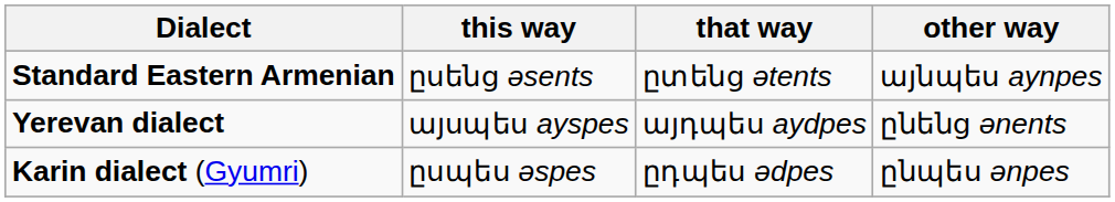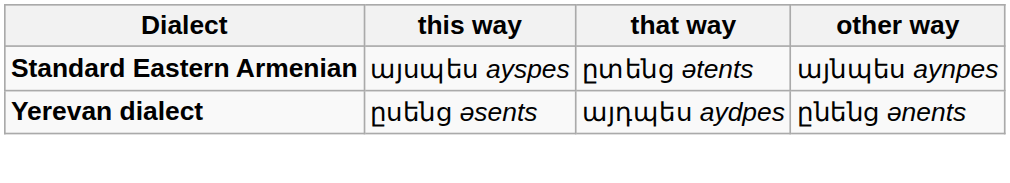Standard Eastern Armenian | this way: ըսենց əsents -> այսպես ayspes
Yerevan dialect | this way: այսպես ayspes -> ըսենց əsents
- row: Karin dialect (Gyumri) | ըսպես əspes | ըդպես ədpes | ընպես ənpes
